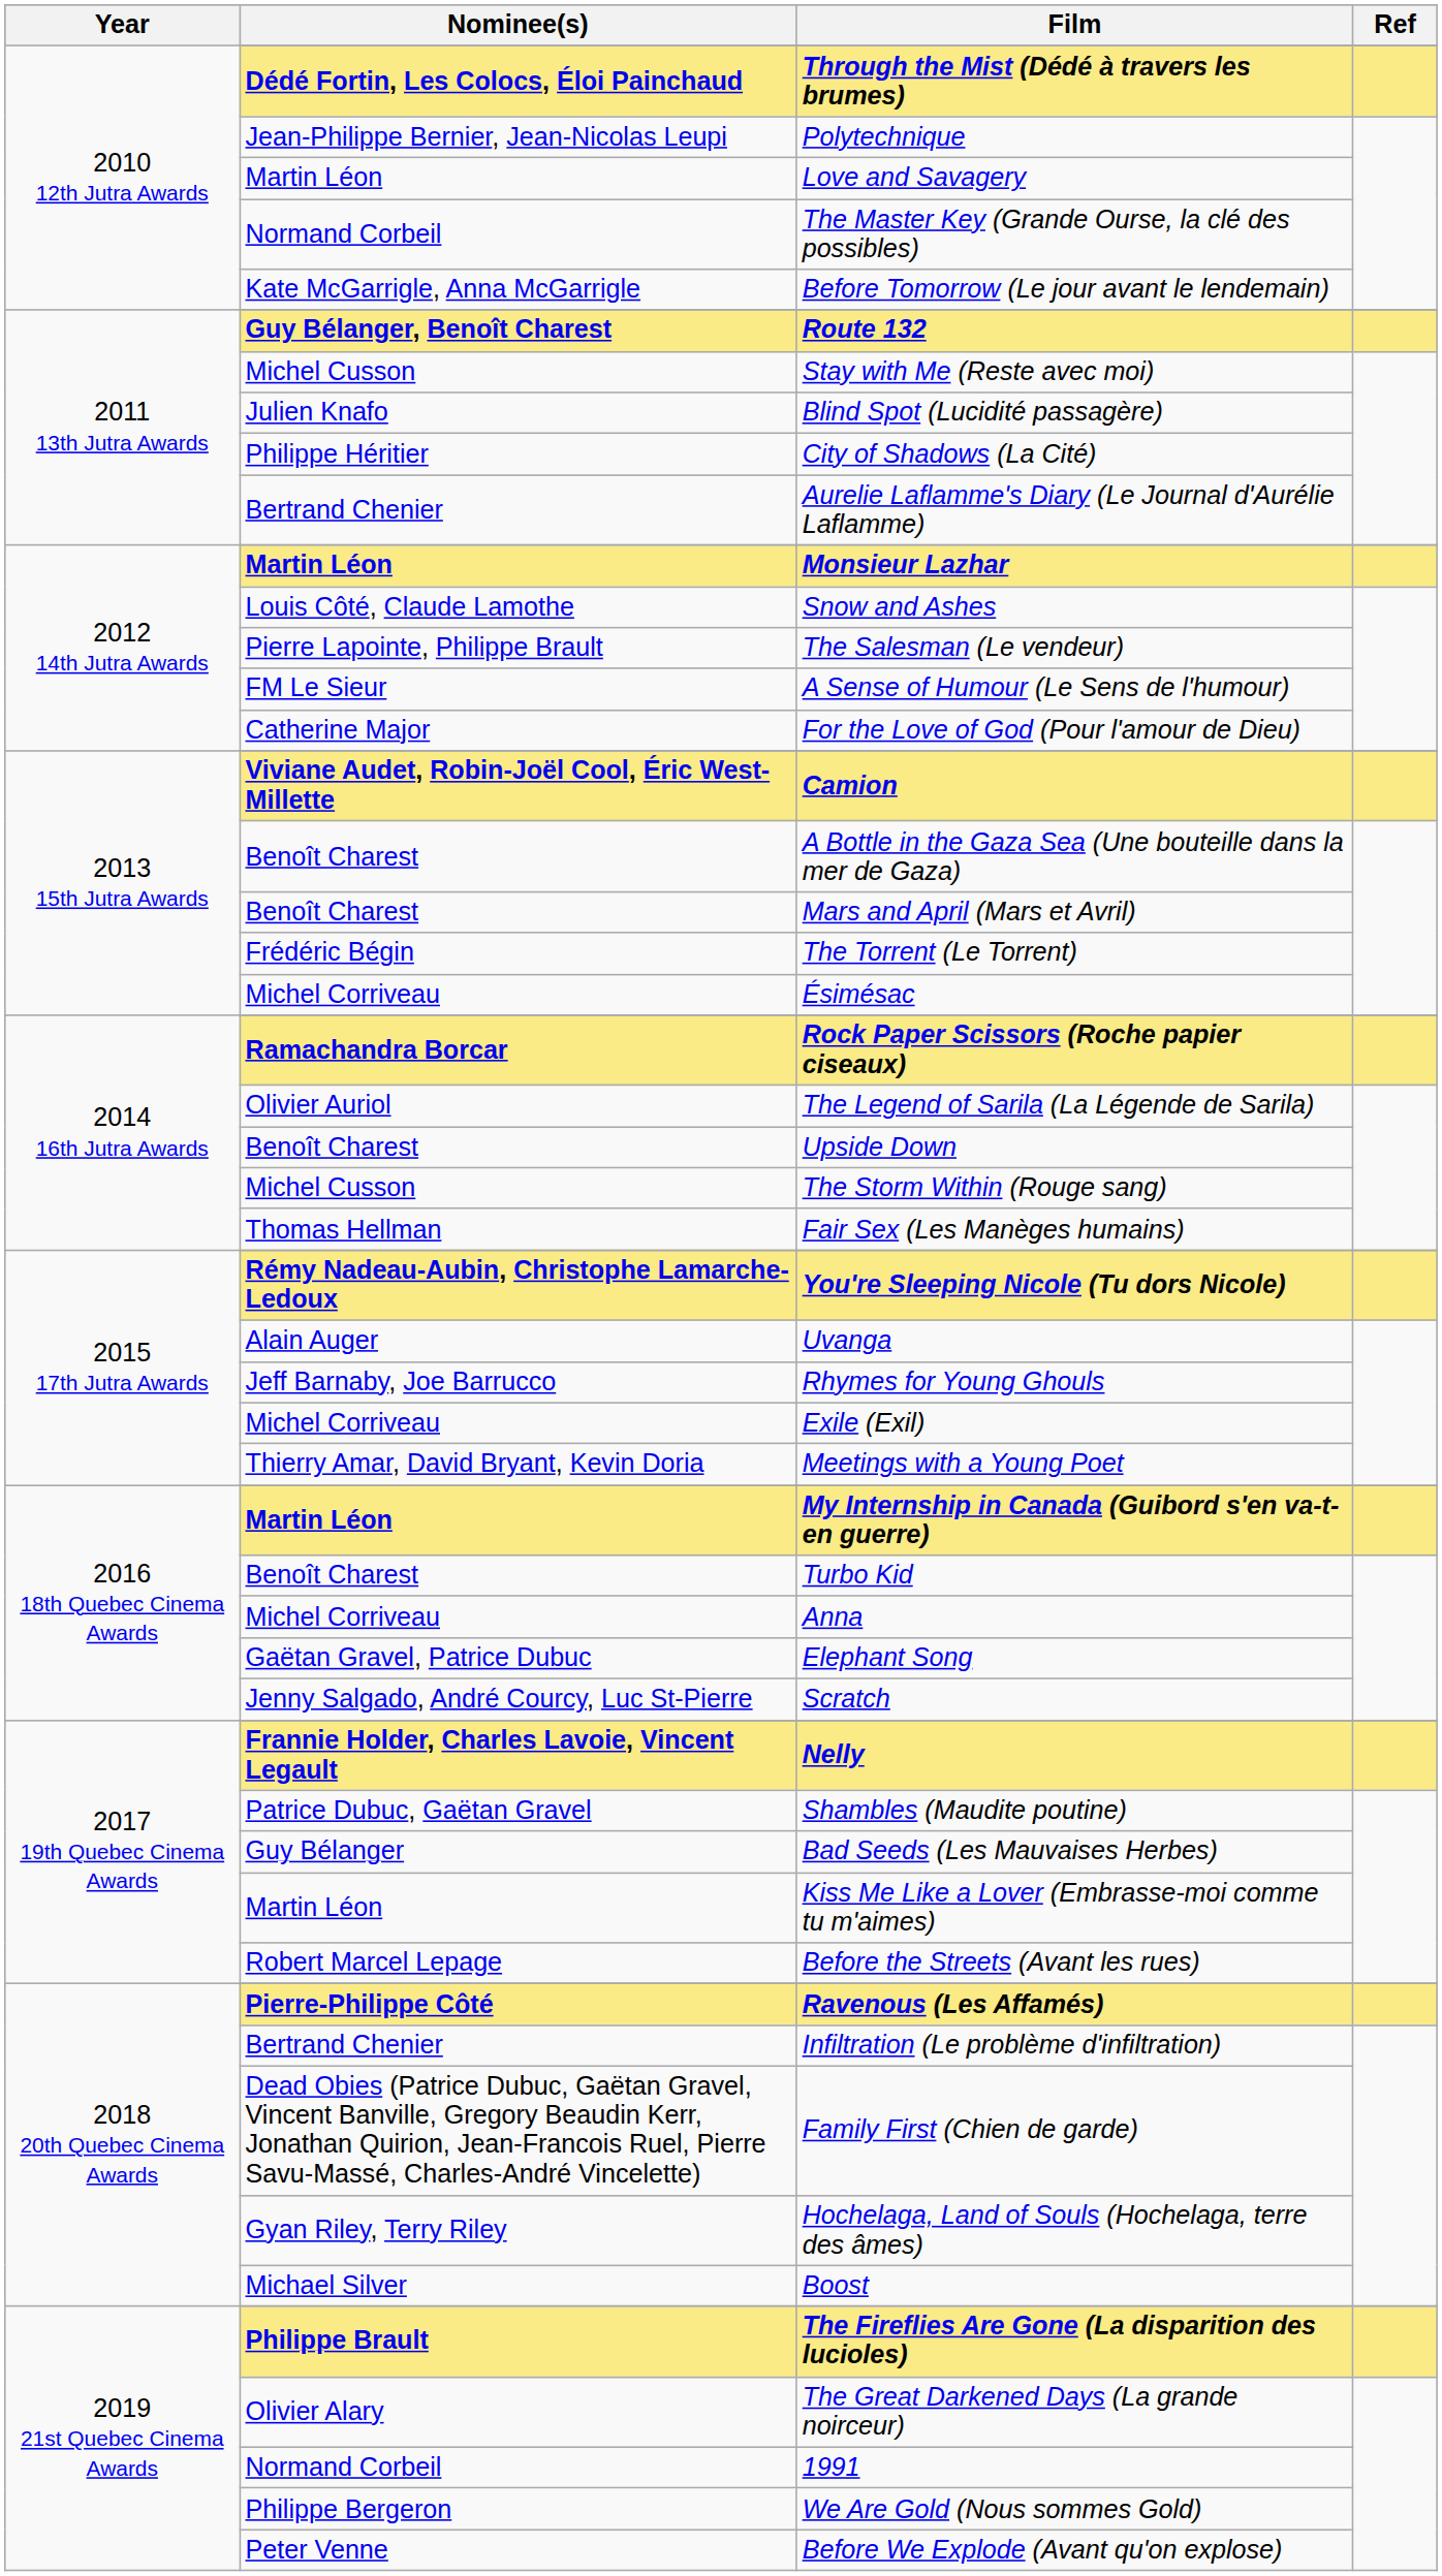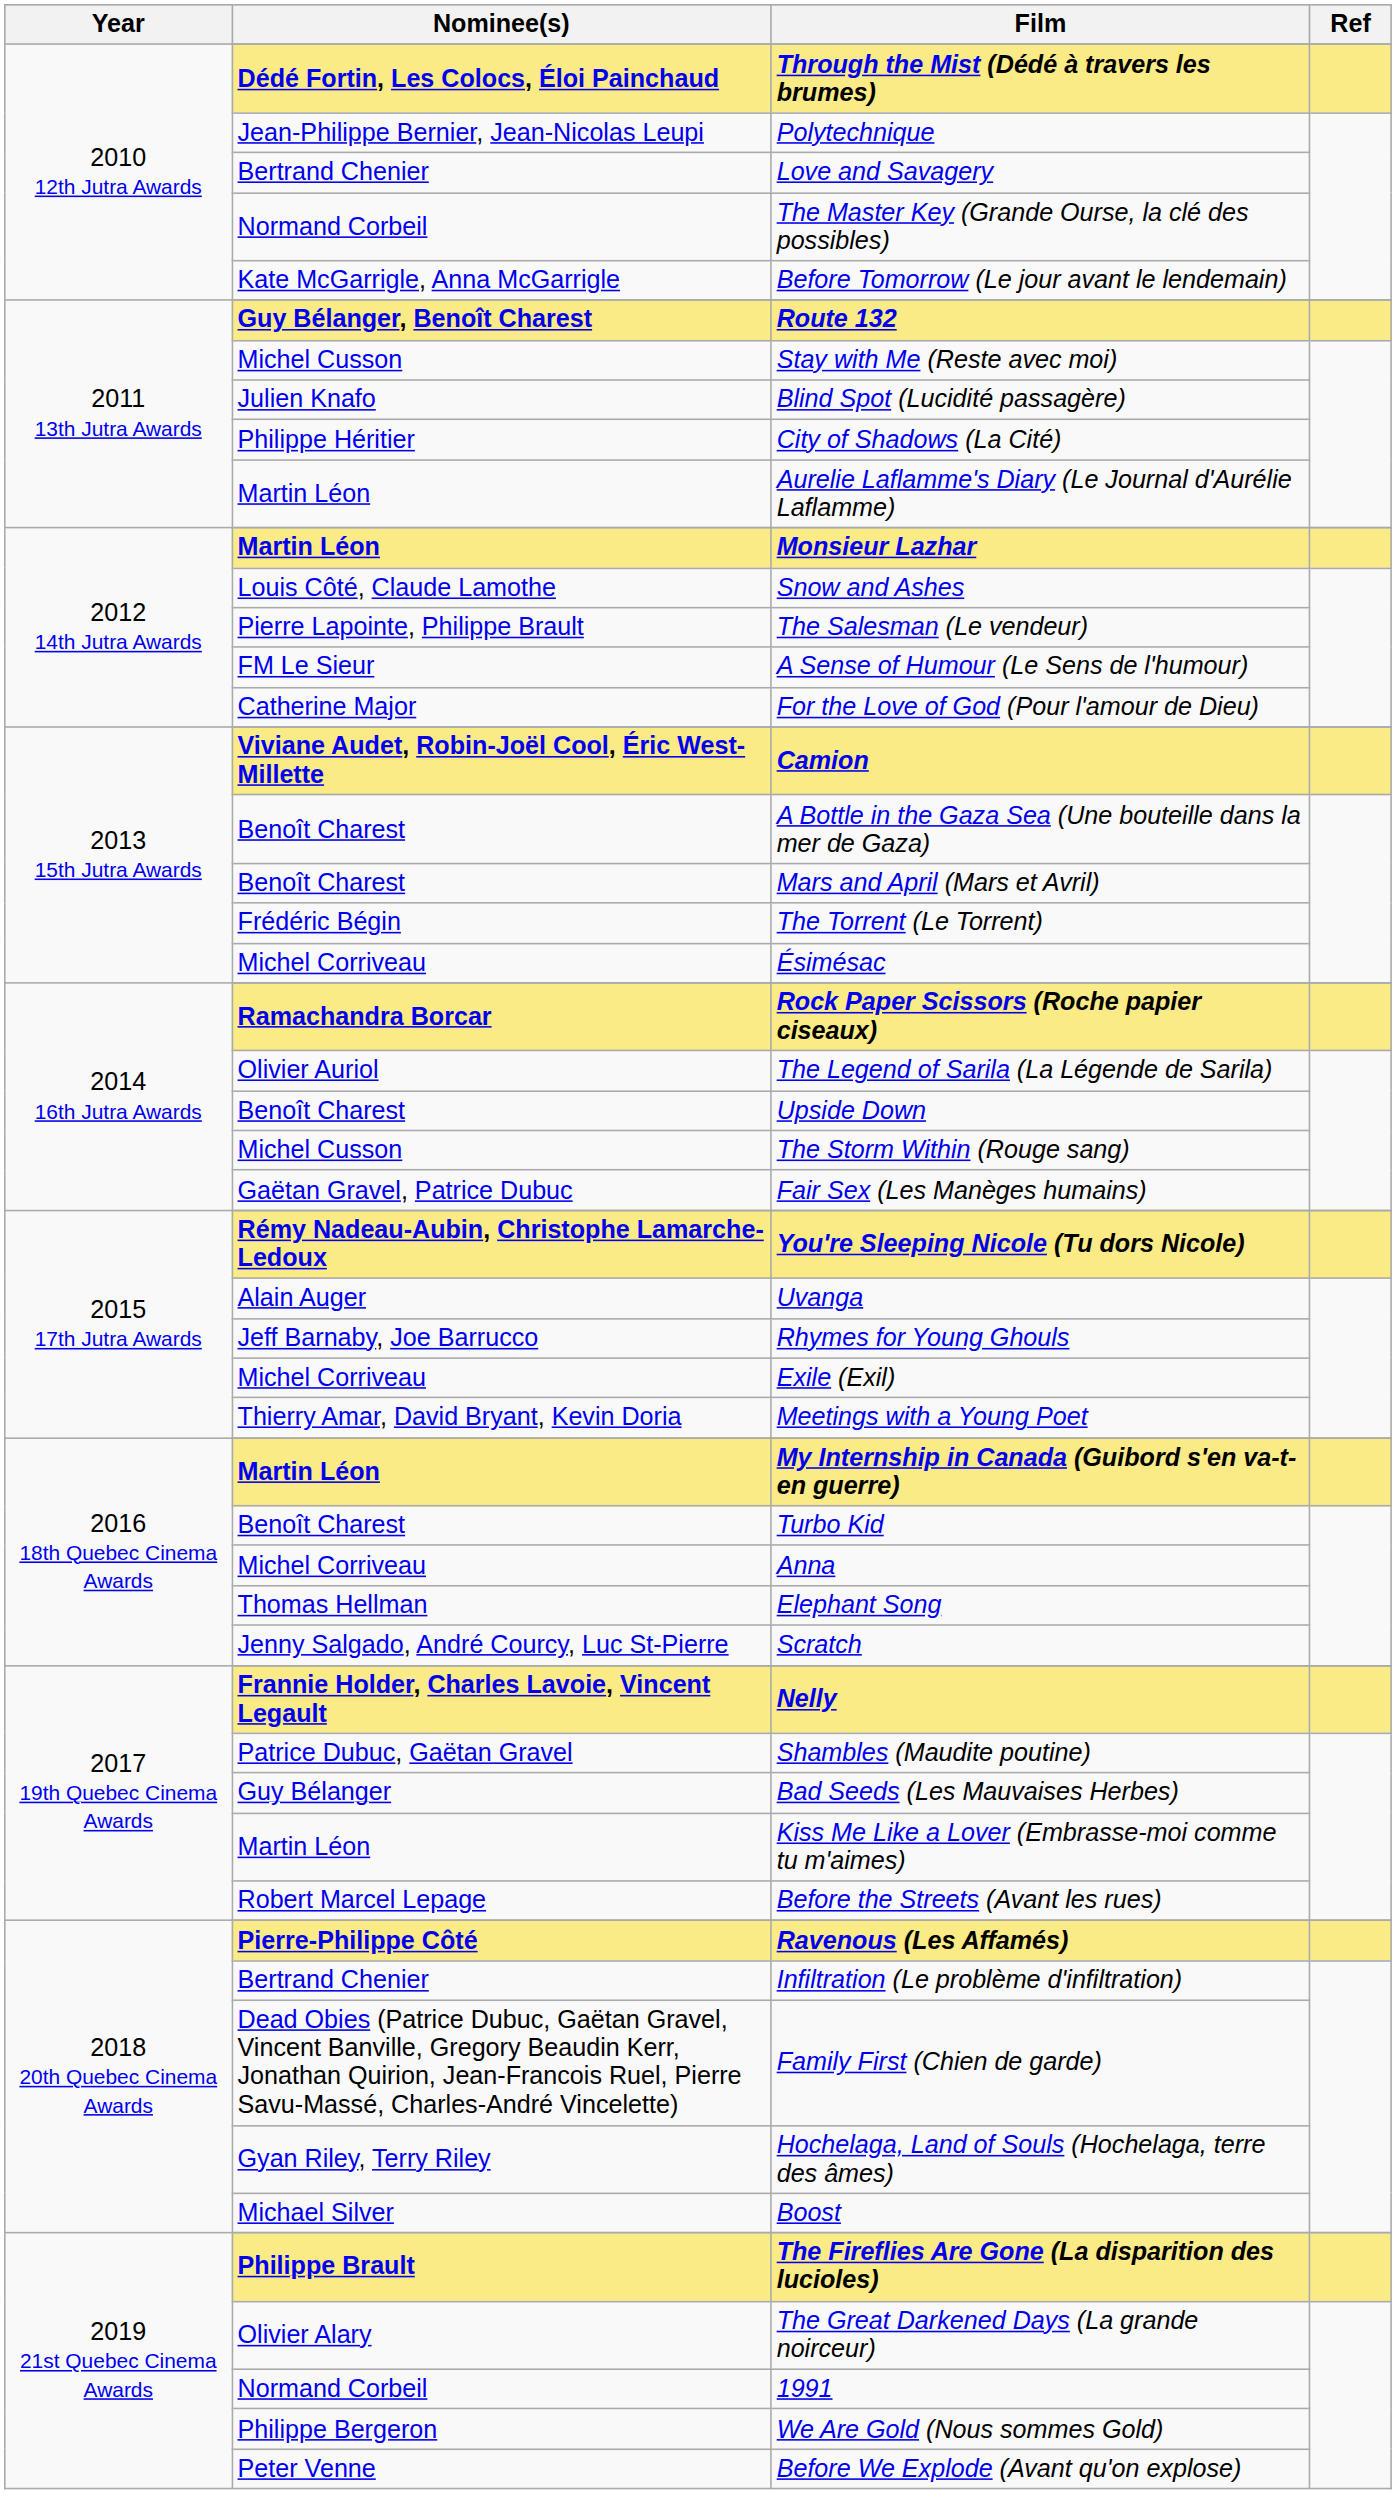Love and Savagery | Nominee(s): Martin Léon -> Bertrand Chenier
Aurelie Laflamme's Diary (Le Journal d'Aurélie Laflamme) | Nominee(s): Bertrand Chenier -> Martin Léon
Fair Sex (Les Manèges humains) | Nominee(s): Thomas Hellman -> Gaëtan Gravel, Patrice Dubuc
Elephant Song | Nominee(s): Gaëtan Gravel, Patrice Dubuc -> Thomas Hellman
